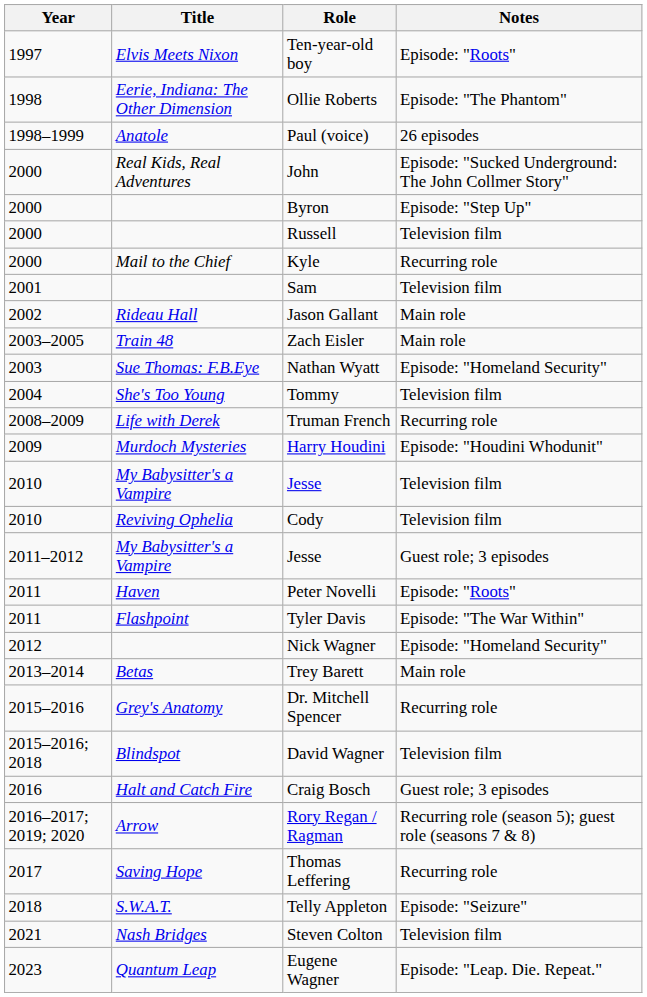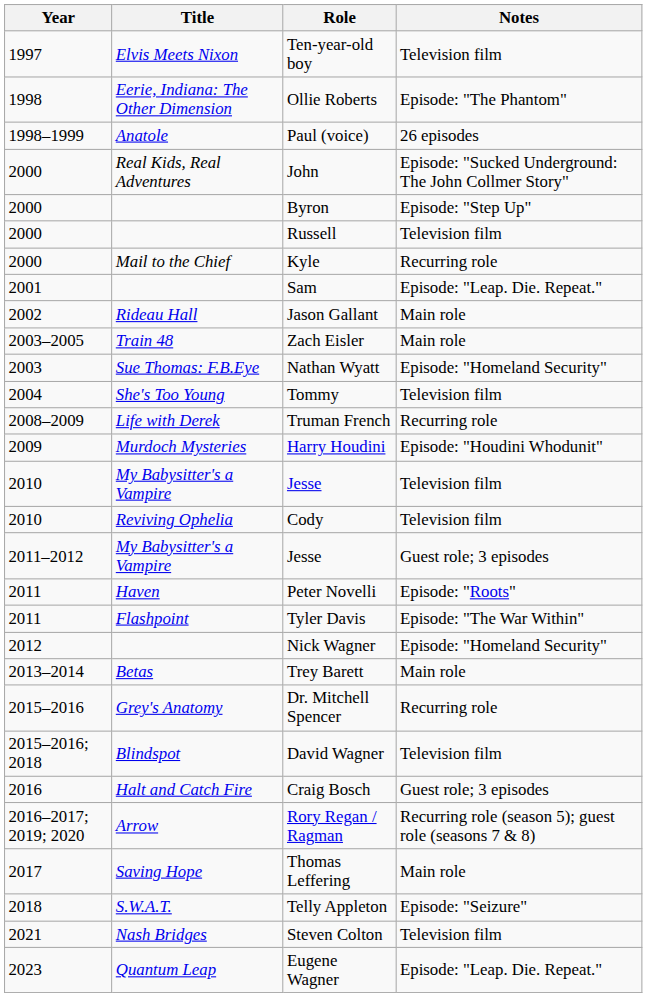Ten-year-old boy | Notes: Episode: "Roots" -> Television film
Sam | Notes: Television film -> Episode: "Leap. Die. Repeat."
Thomas Leffering | Notes: Recurring role -> Main role
